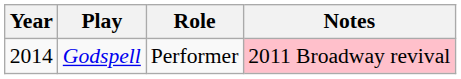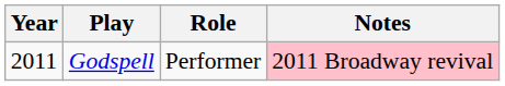Godspell | Year: 2014 -> 2011
